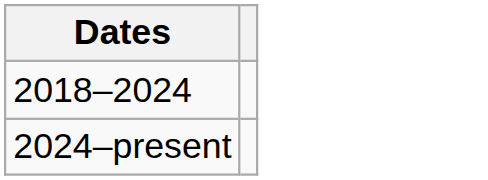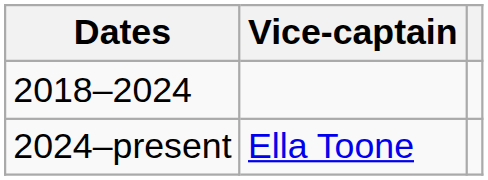+ column: Vice-captain | Ella Toone
